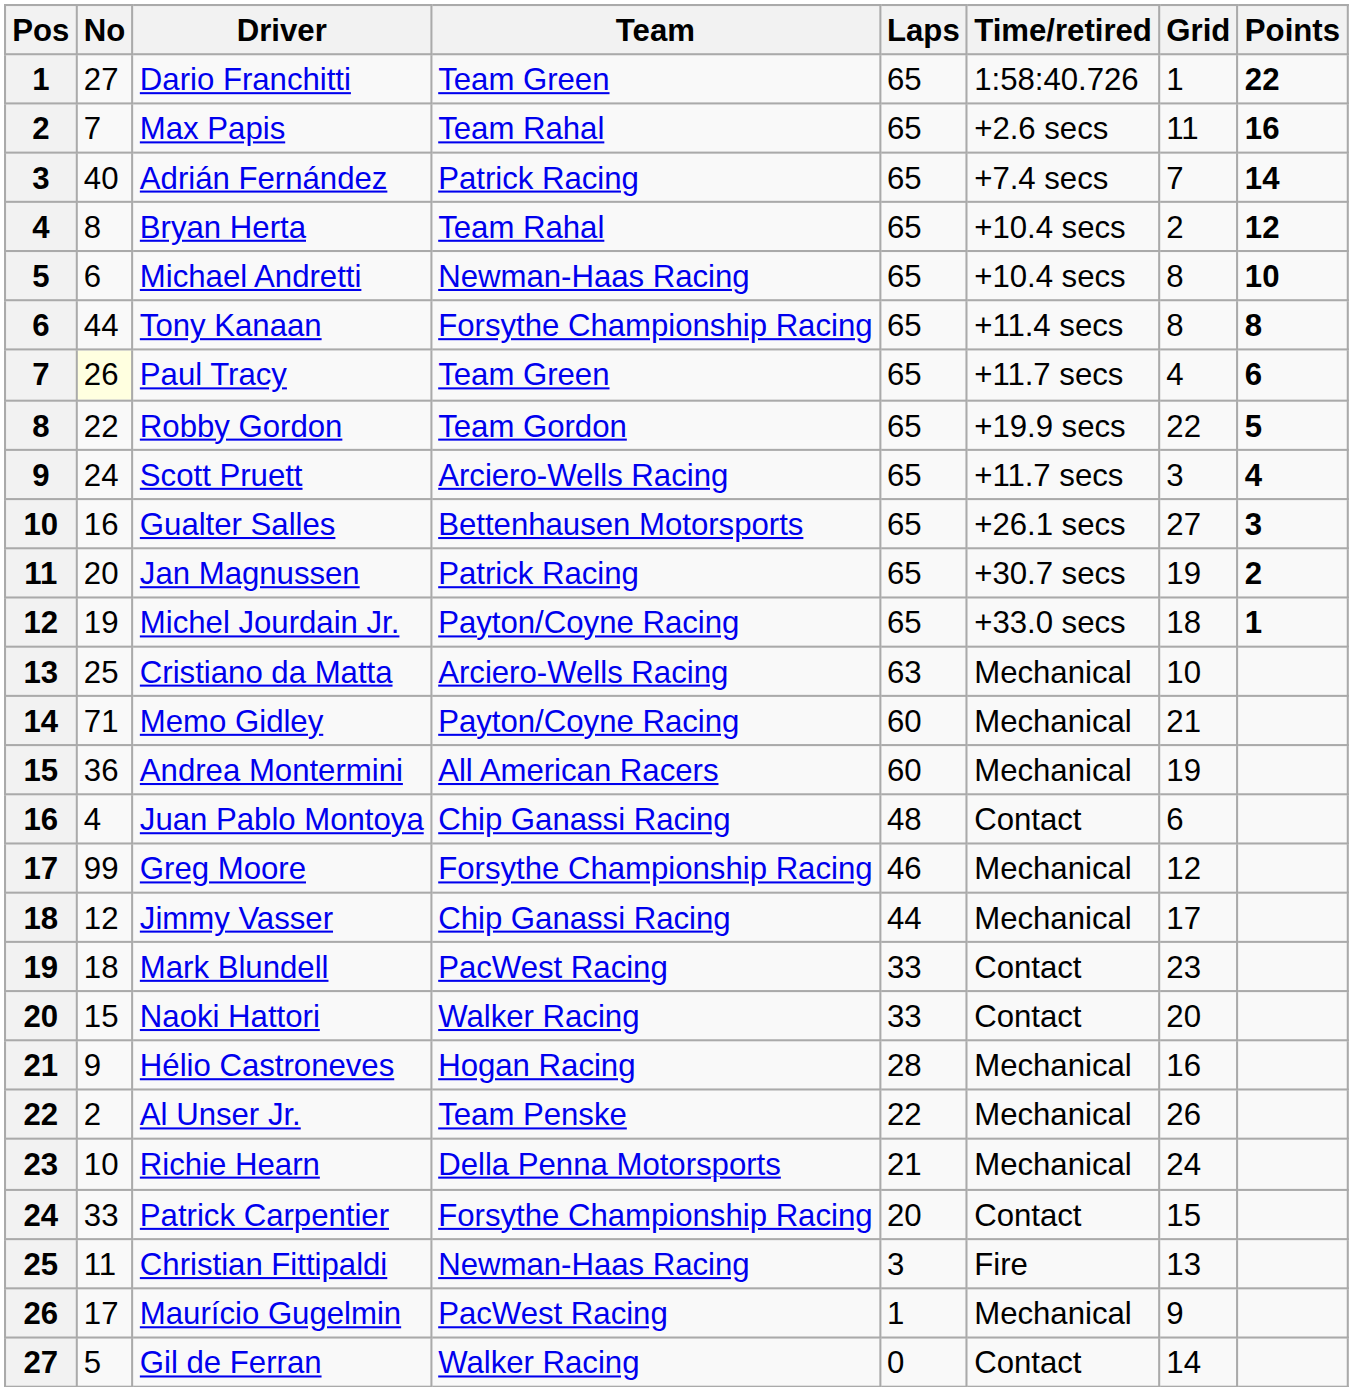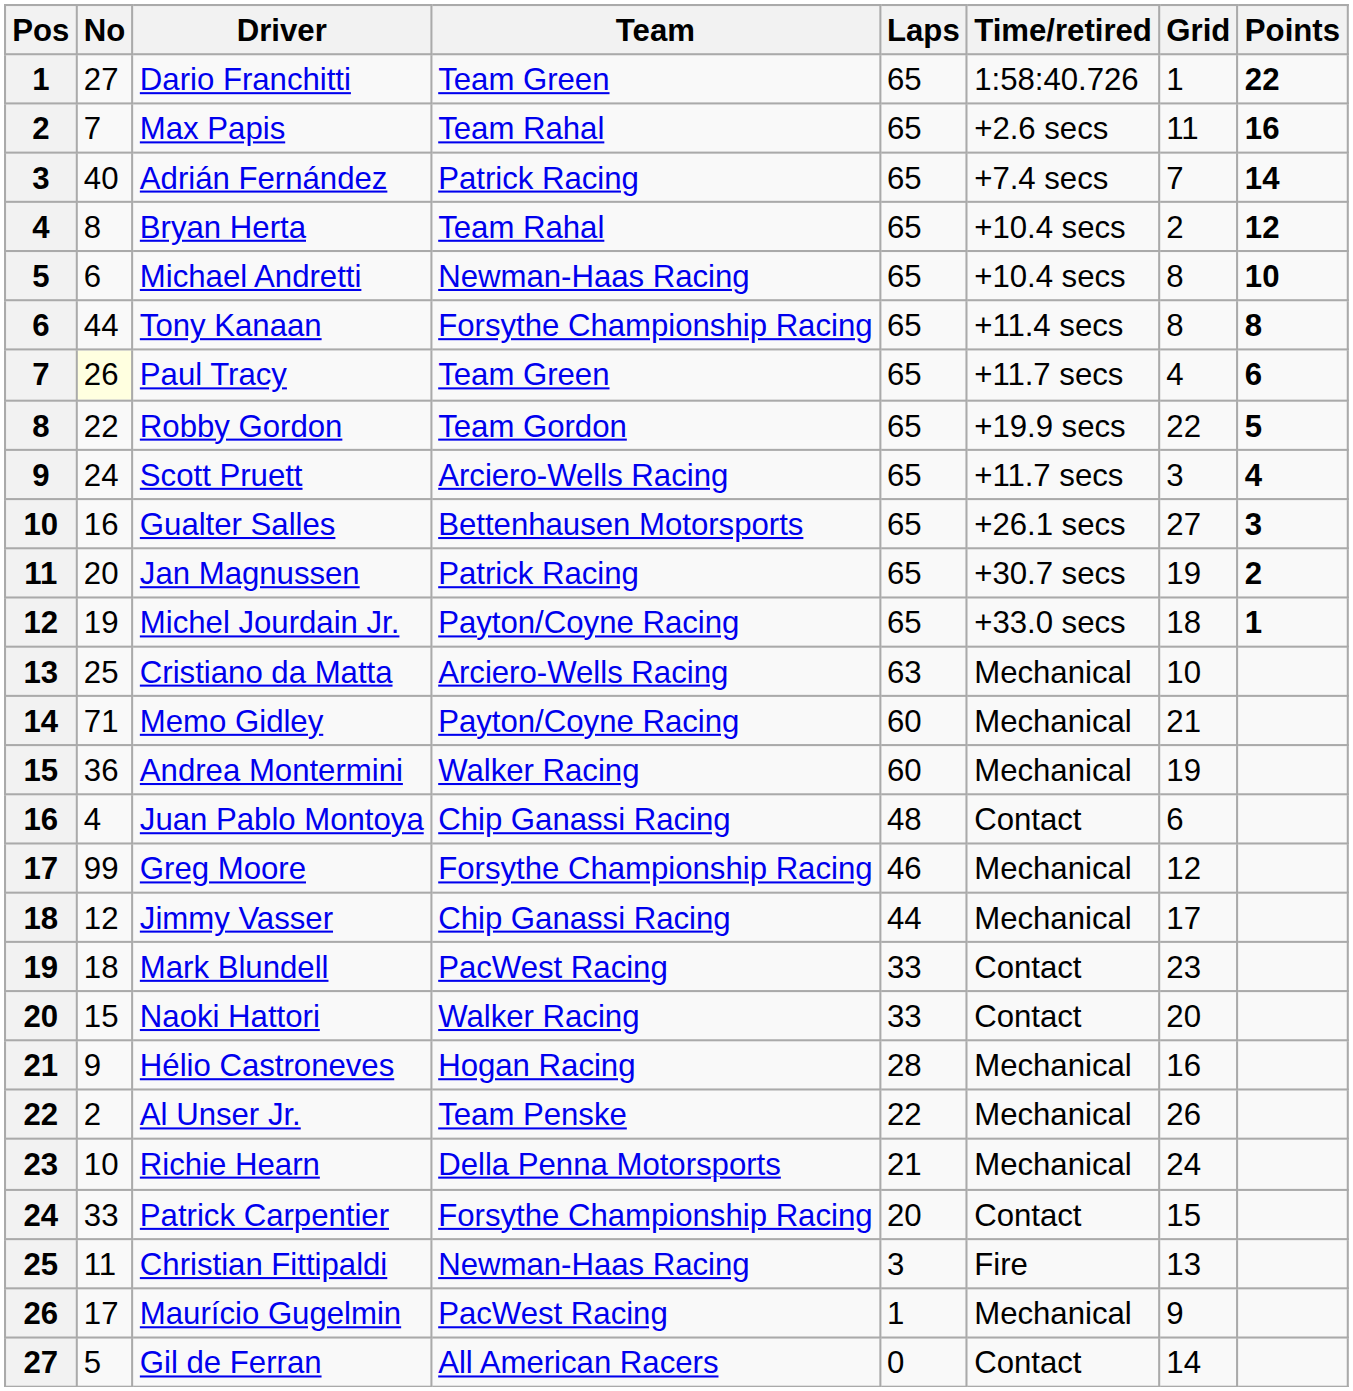Andrea Montermini | Team: All American Racers -> Walker Racing
Gil de Ferran | Team: Walker Racing -> All American Racers
